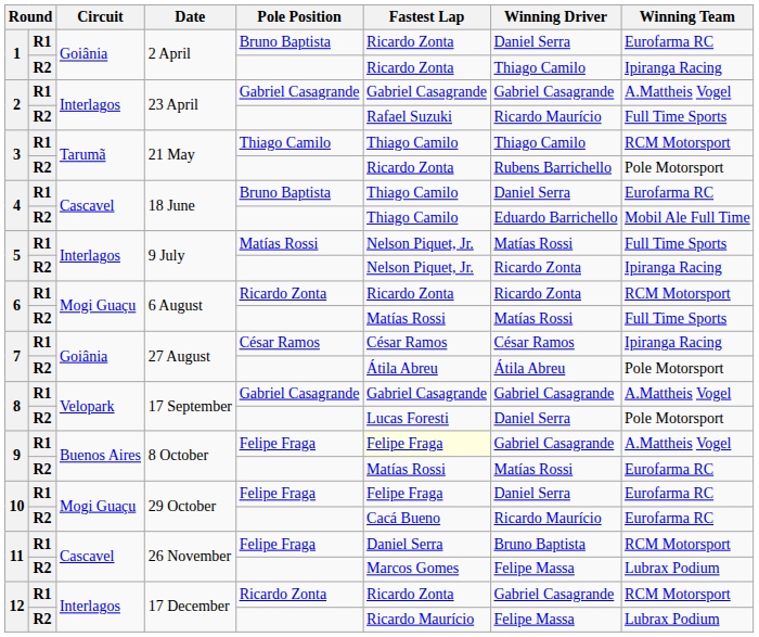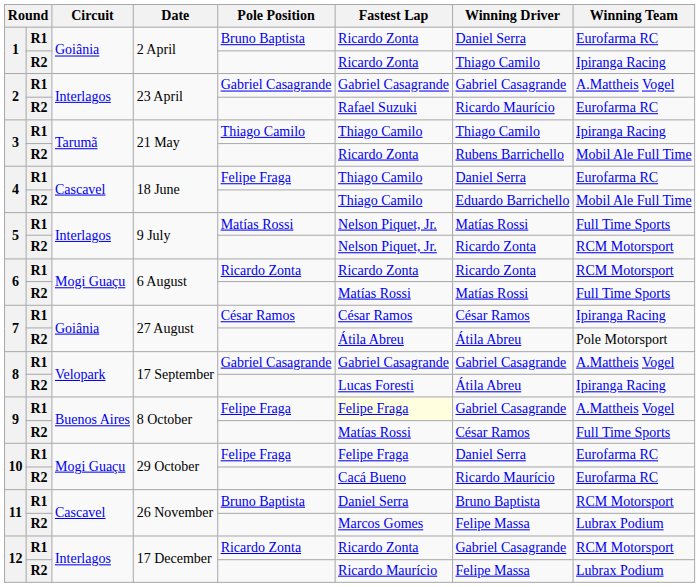2 / R2 | Winning Team: Full Time Sports -> Eurofarma RC
3 / R1 | Winning Team: RCM Motorsport -> Ipiranga Racing
3 / R2 | Winning Team: Pole Motorsport -> Mobil Ale Full Time
4 / R1 | Pole Position: Bruno Baptista -> Felipe Fraga
5 / R2 | Winning Team: Ipiranga Racing -> RCM Motorsport
8 / R2 | Winning Driver: Daniel Serra -> Átila Abreu
8 / R2 | Winning Team: Pole Motorsport -> Ipiranga Racing
9 / R2 | Winning Driver: Matías Rossi -> César Ramos
9 / R2 | Winning Team: Eurofarma RC -> Full Time Sports
11 / R1 | Pole Position: Felipe Fraga -> Bruno Baptista
